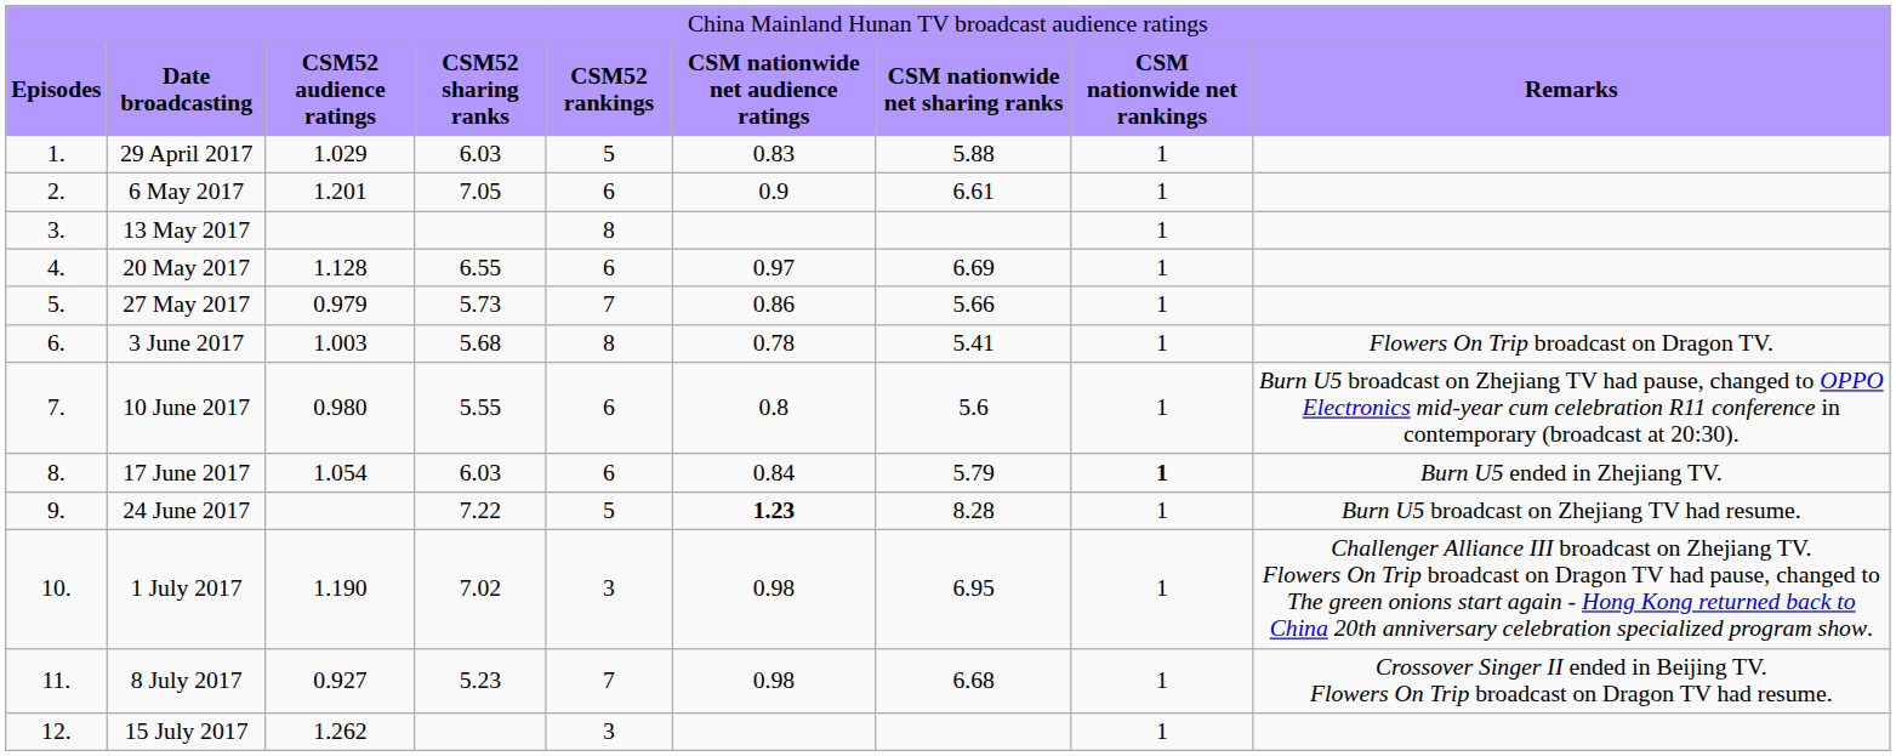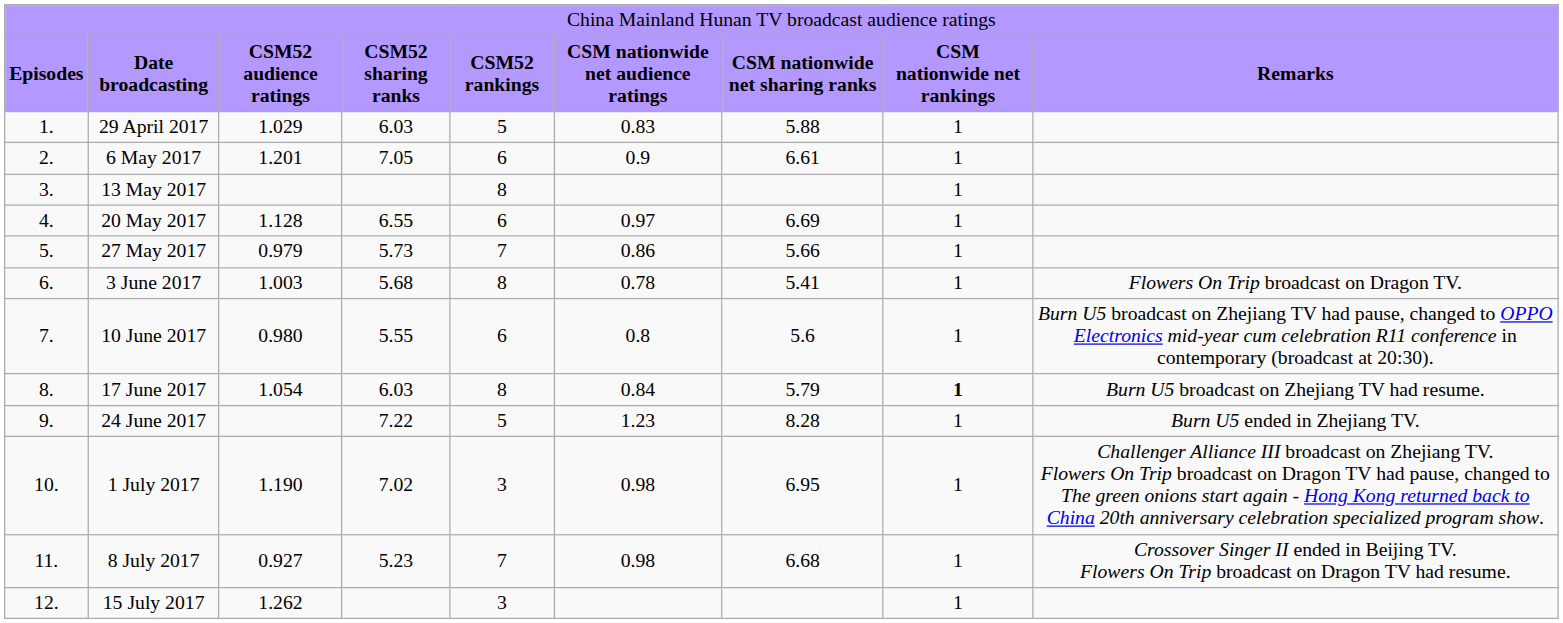17 June 2017 | column 5: 6 -> 8
17 June 2017 | column 9: Burn U5 ended in Zhejiang TV. -> Burn U5 broadcast on Zhejiang TV had resume.
24 June 2017 | column 6: bold -> normal
24 June 2017 | column 9: Burn U5 broadcast on Zhejiang TV had resume. -> Burn U5 ended in Zhejiang TV.
